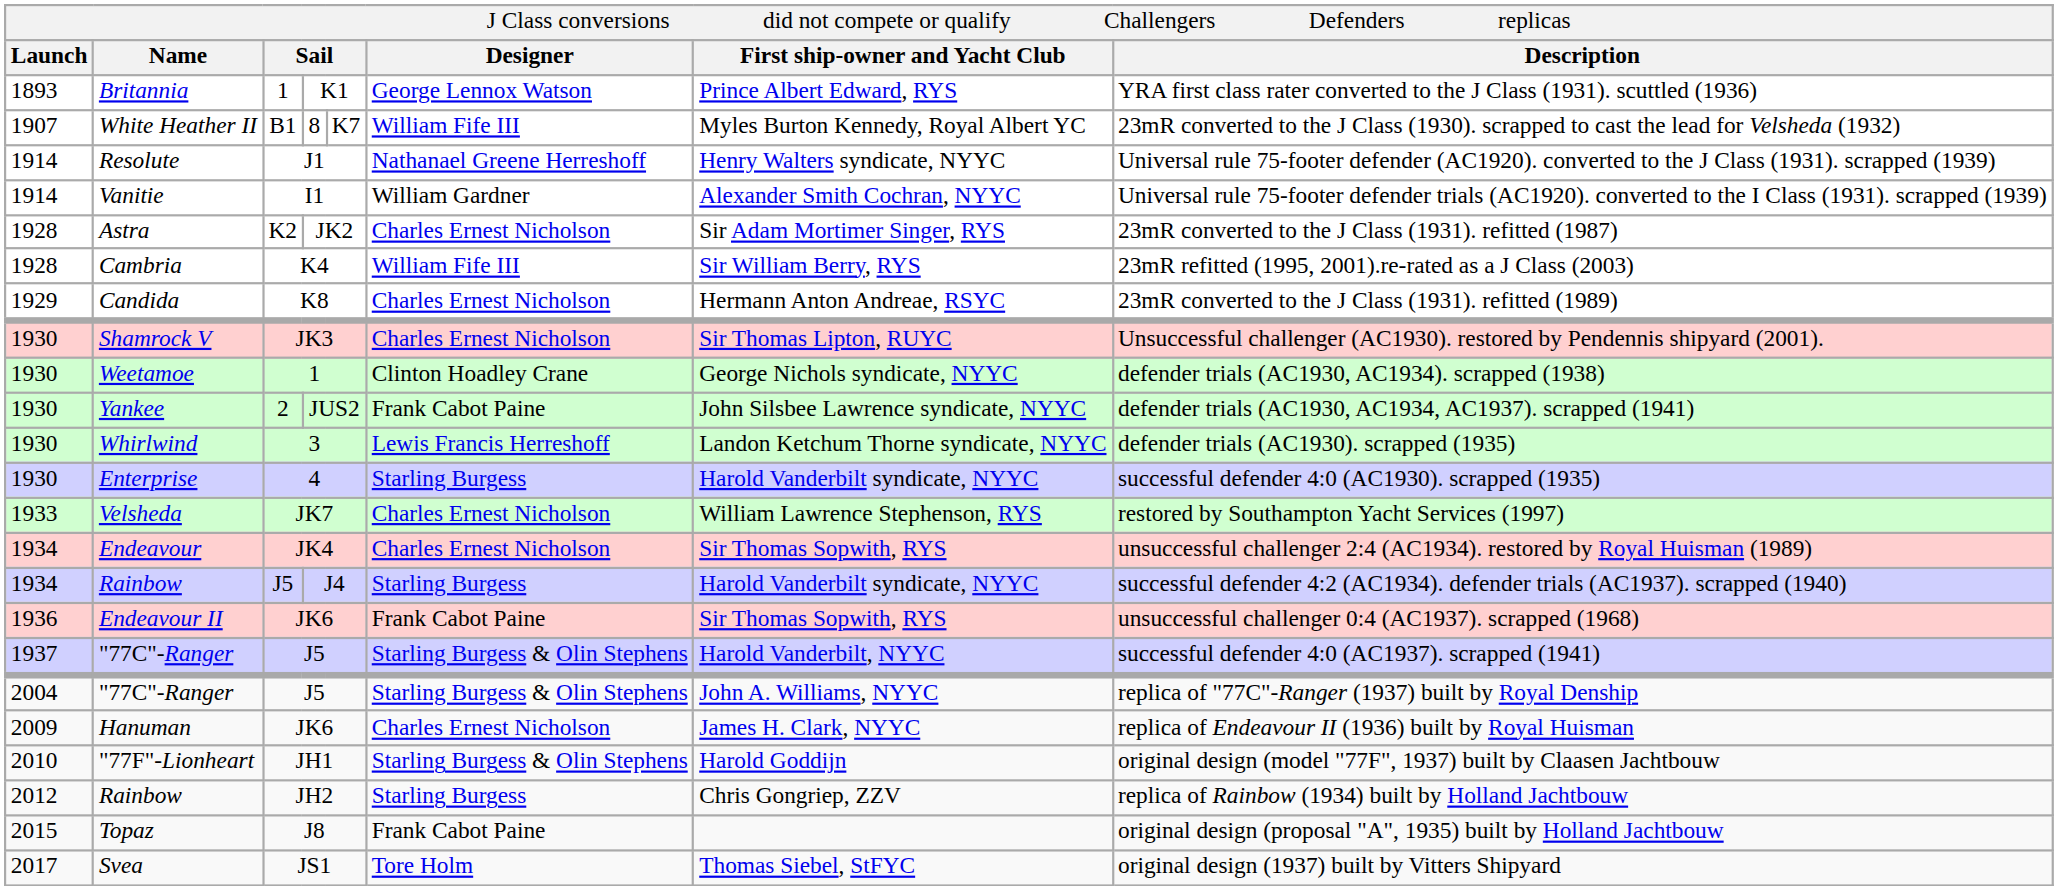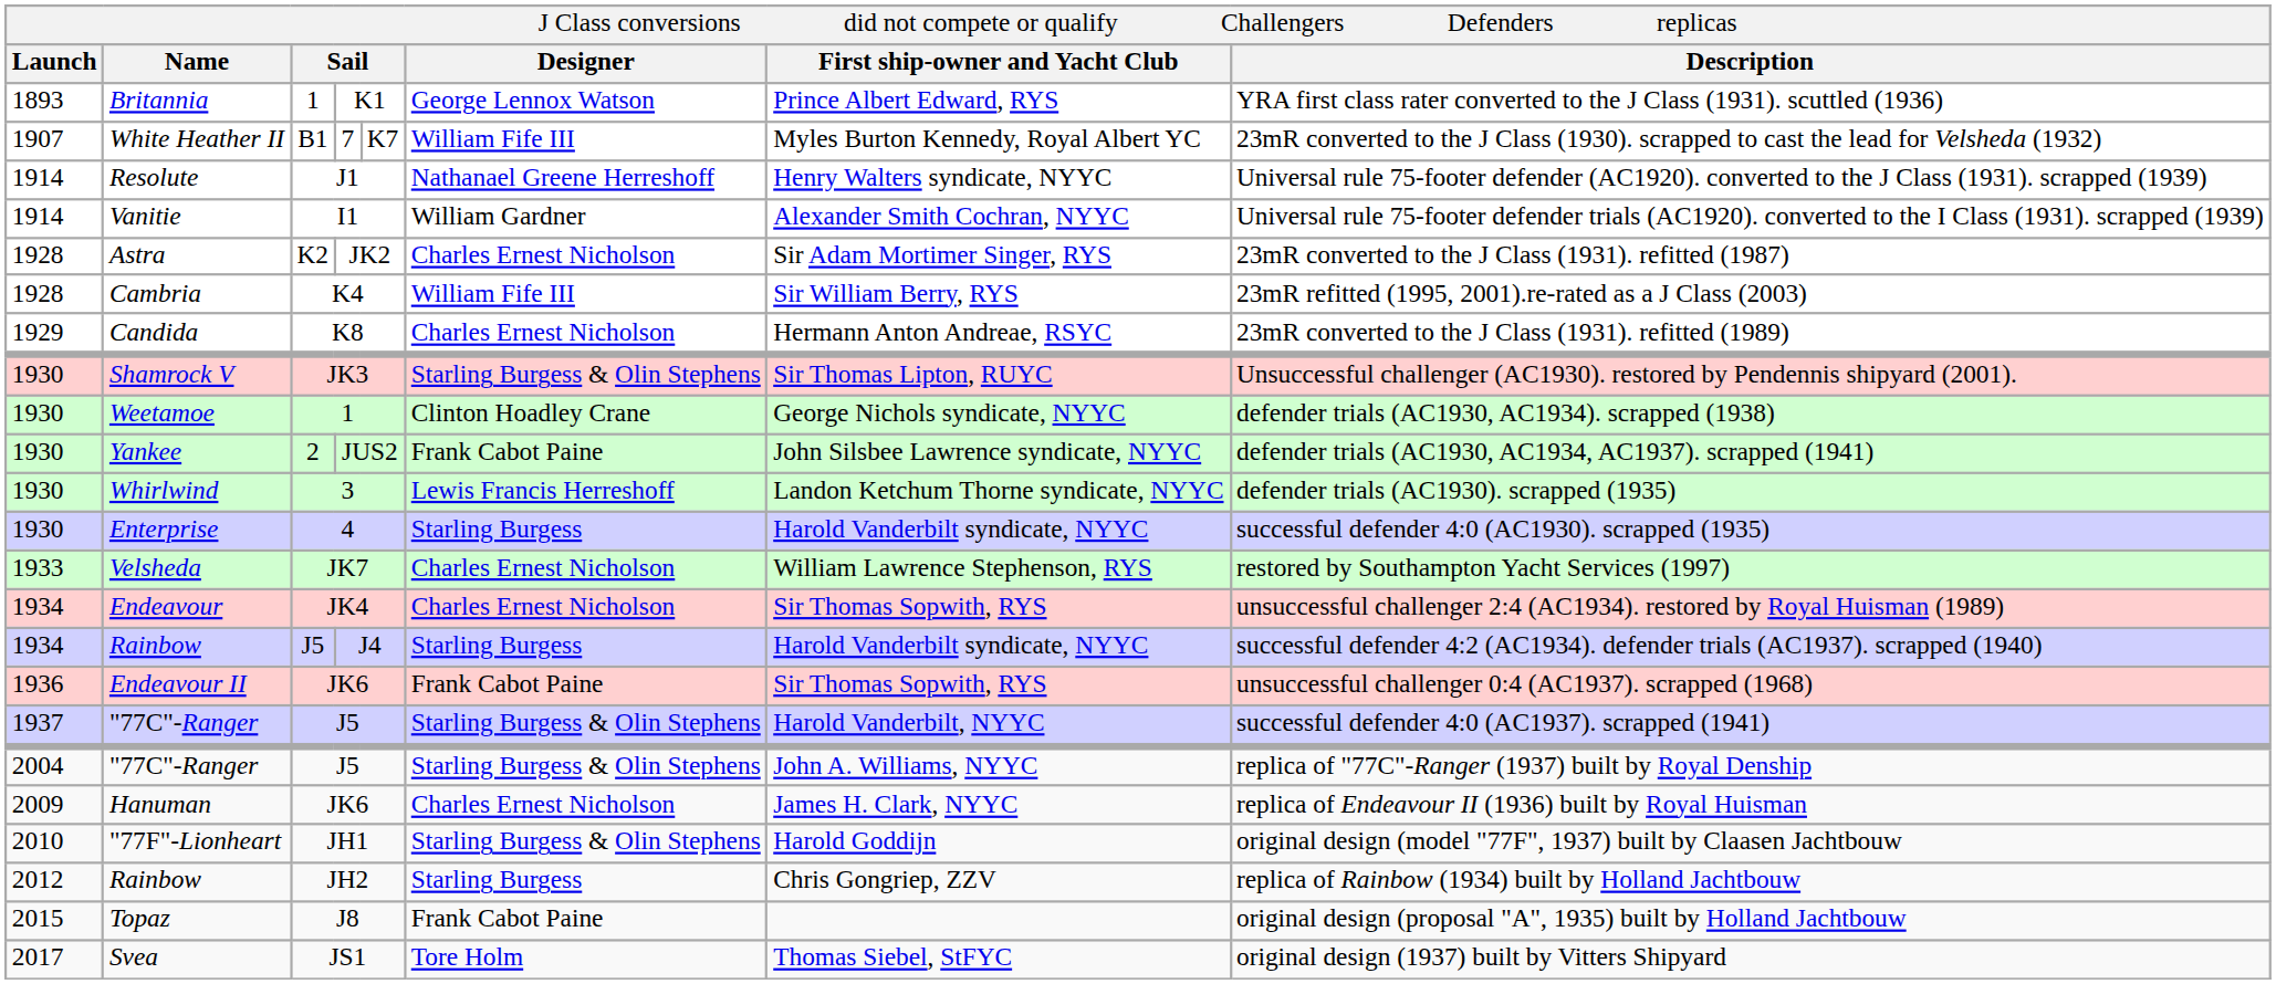White Heather II | column 4: 8 -> 7
Shamrock V | column 6: Charles Ernest Nicholson -> Starling Burgess & Olin Stephens
